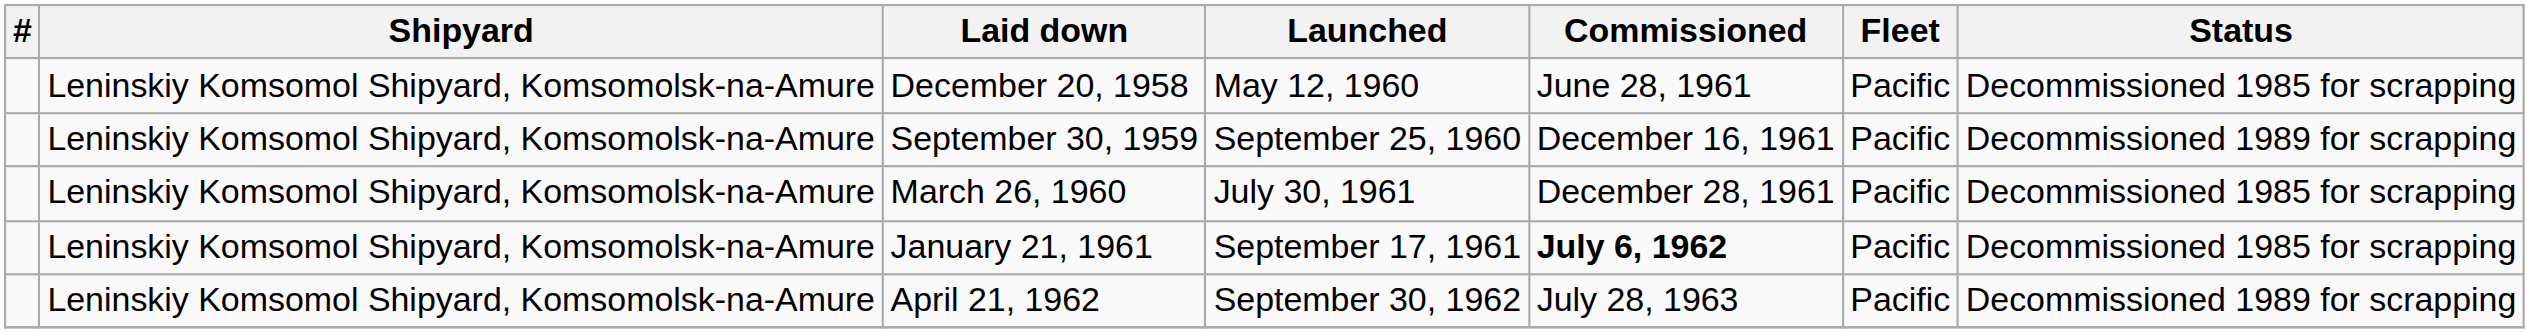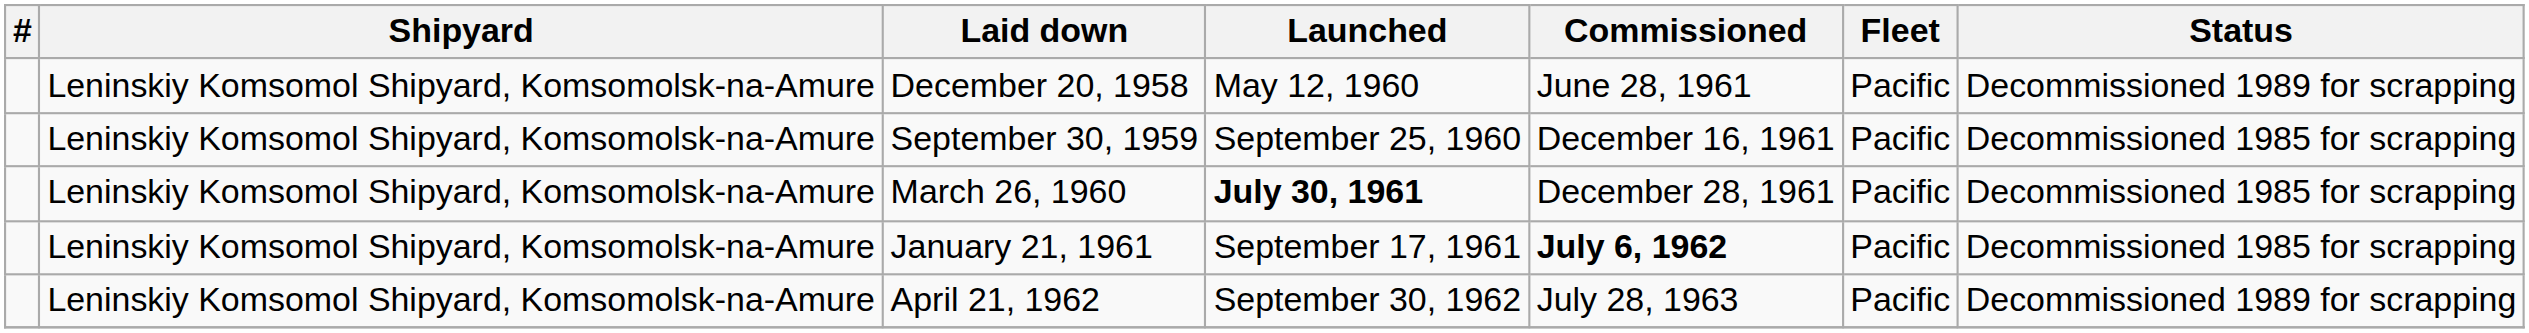December 20, 1958 | Status: Decommissioned 1985 for scrapping -> Decommissioned 1989 for scrapping
September 30, 1959 | Status: Decommissioned 1989 for scrapping -> Decommissioned 1985 for scrapping
March 26, 1960 | Launched: normal -> bold
